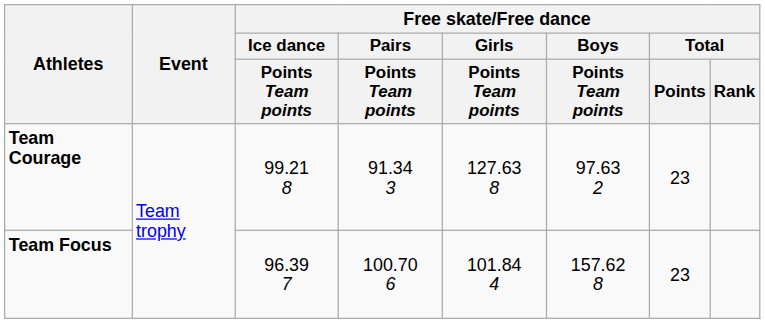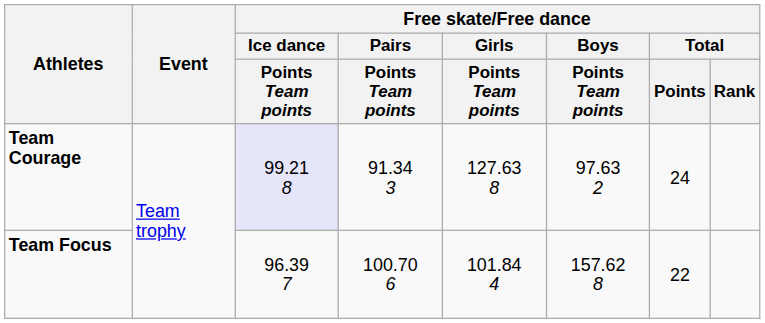Team Courage | Free skate/Free dance / Ice dance / Points Team points: no background -> lavender background
Team Courage | Free skate/Free dance / Total / Points: 23 -> 24
Team Focus | Free skate/Free dance / Total / Points: 23 -> 22
